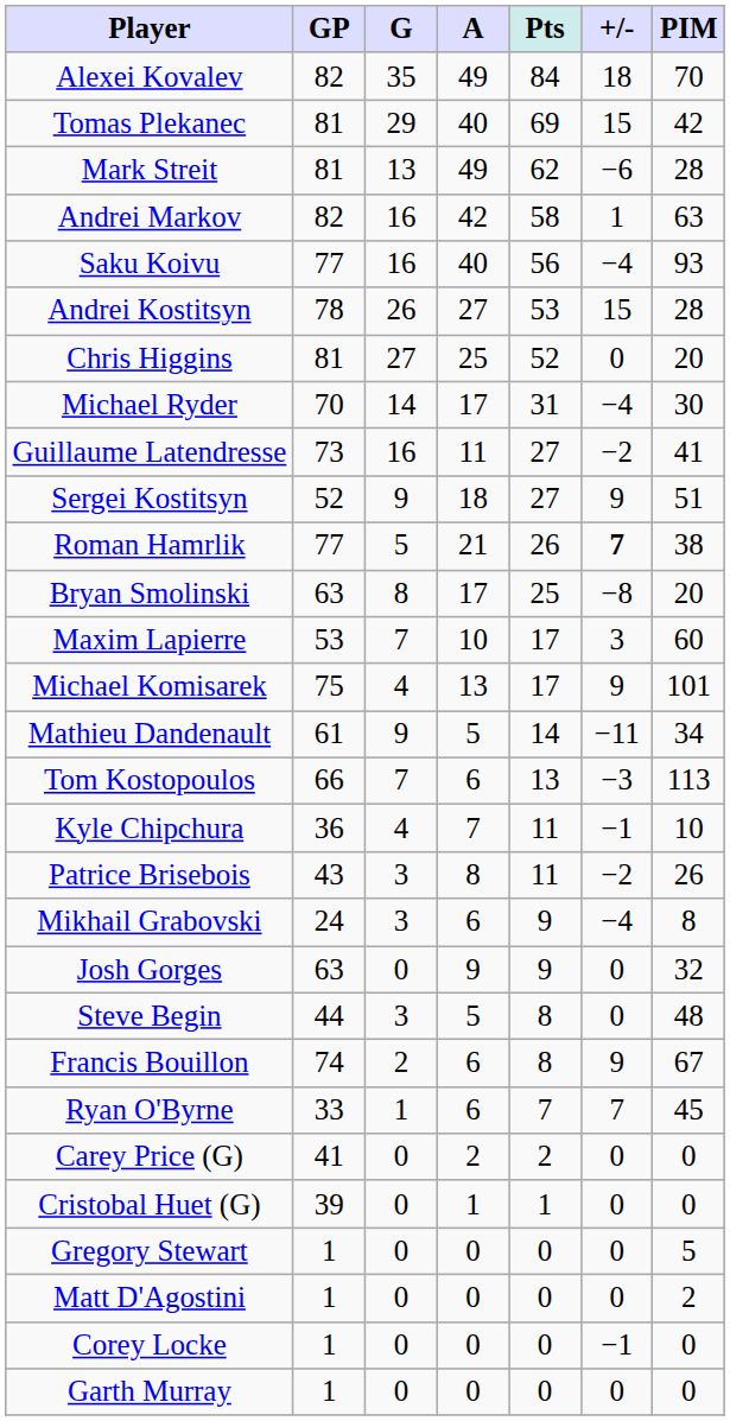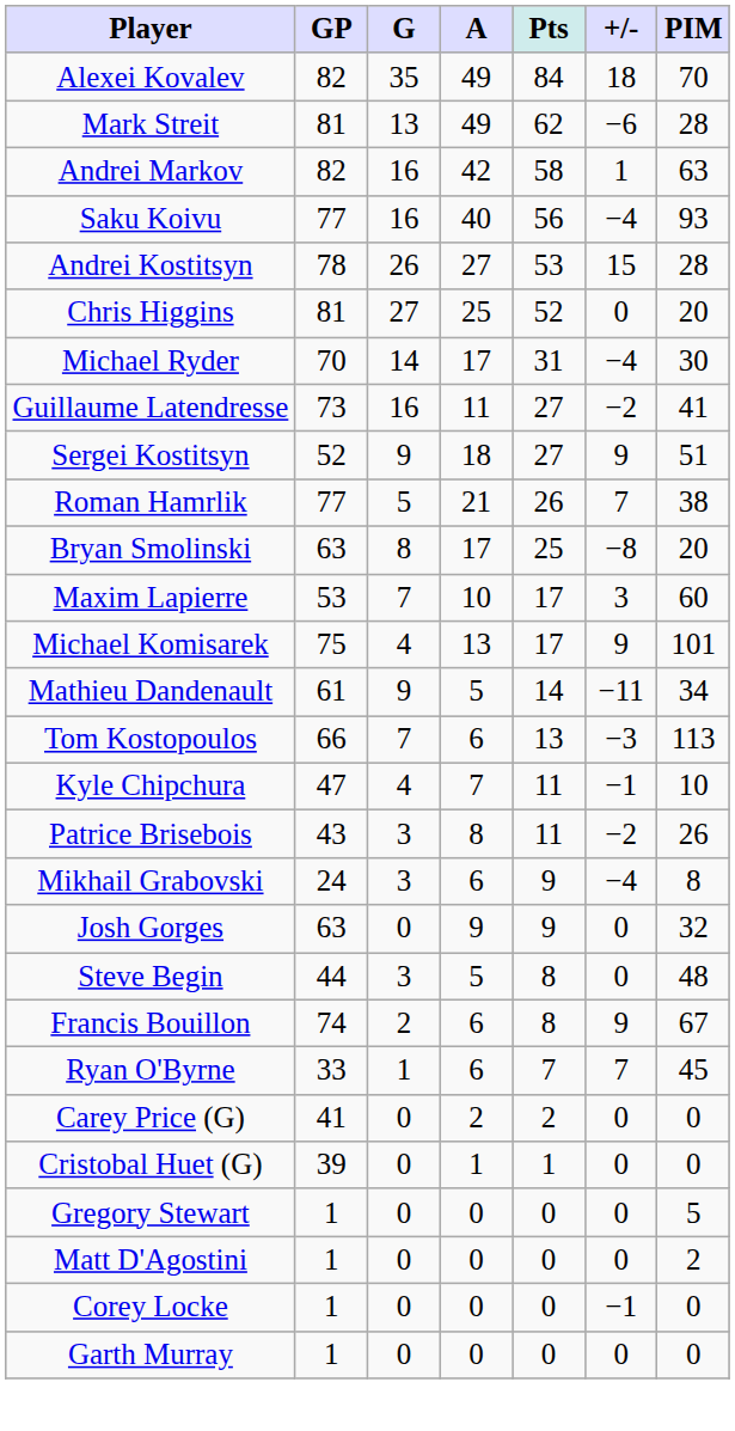- row: Tomas Plekanec | 81 | 29 | 40 | 69 | 15 | 42
Roman Hamrlik | +/-: bold -> normal
Kyle Chipchura | GP: 36 -> 47
